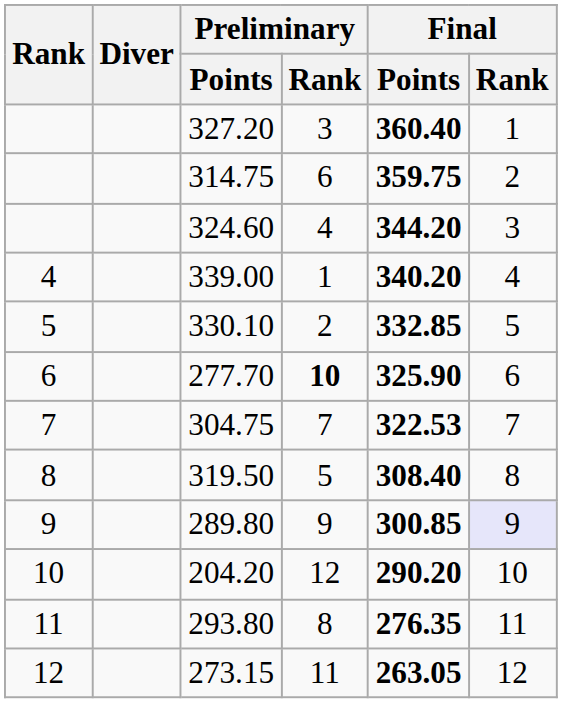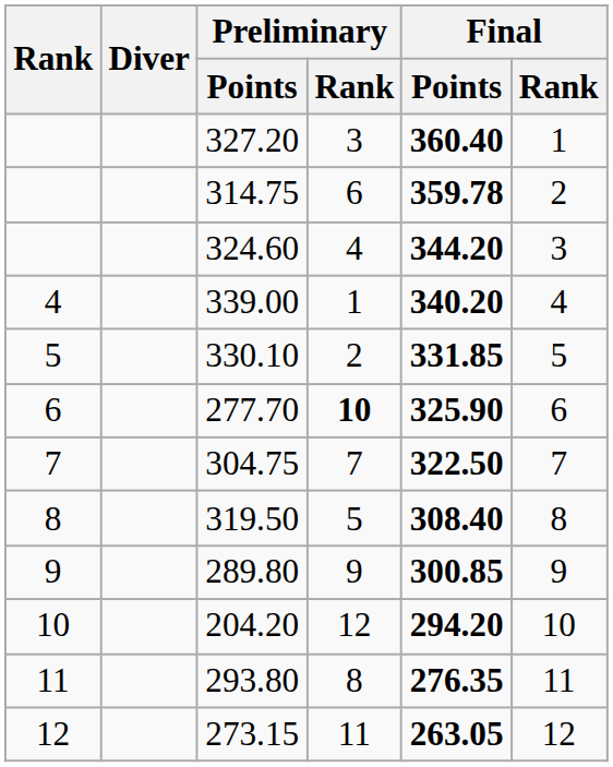314.75 | Final / Points: 359.75 -> 359.78
330.10 | Final / Points: 332.85 -> 331.85
304.75 | Final / Points: 322.53 -> 322.50
289.80 | Final / Rank: lavender background -> no background
204.20 | Final / Points: 290.20 -> 294.20
